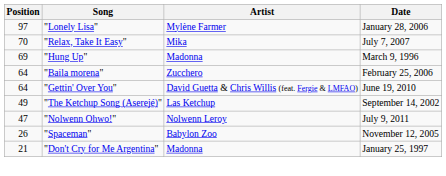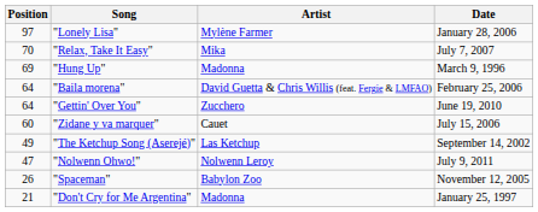"Baila morena" | Artist: Zucchero -> David Guetta & Chris Willis (feat. Fergie & LMFAO)
"Gettin' Over You" | Artist: David Guetta & Chris Willis (feat. Fergie & LMFAO) -> Zucchero
+ row: 60 | "Zidane y va marquer" | Cauet | July 15, 2006
